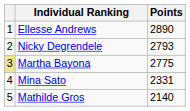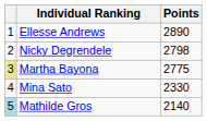Nicky Degrendele | Points: 2793 -> 2798
Mina Sato | Points: 2331 -> 2330
Mathilde Gros | column 1: no background -> lightblue background
